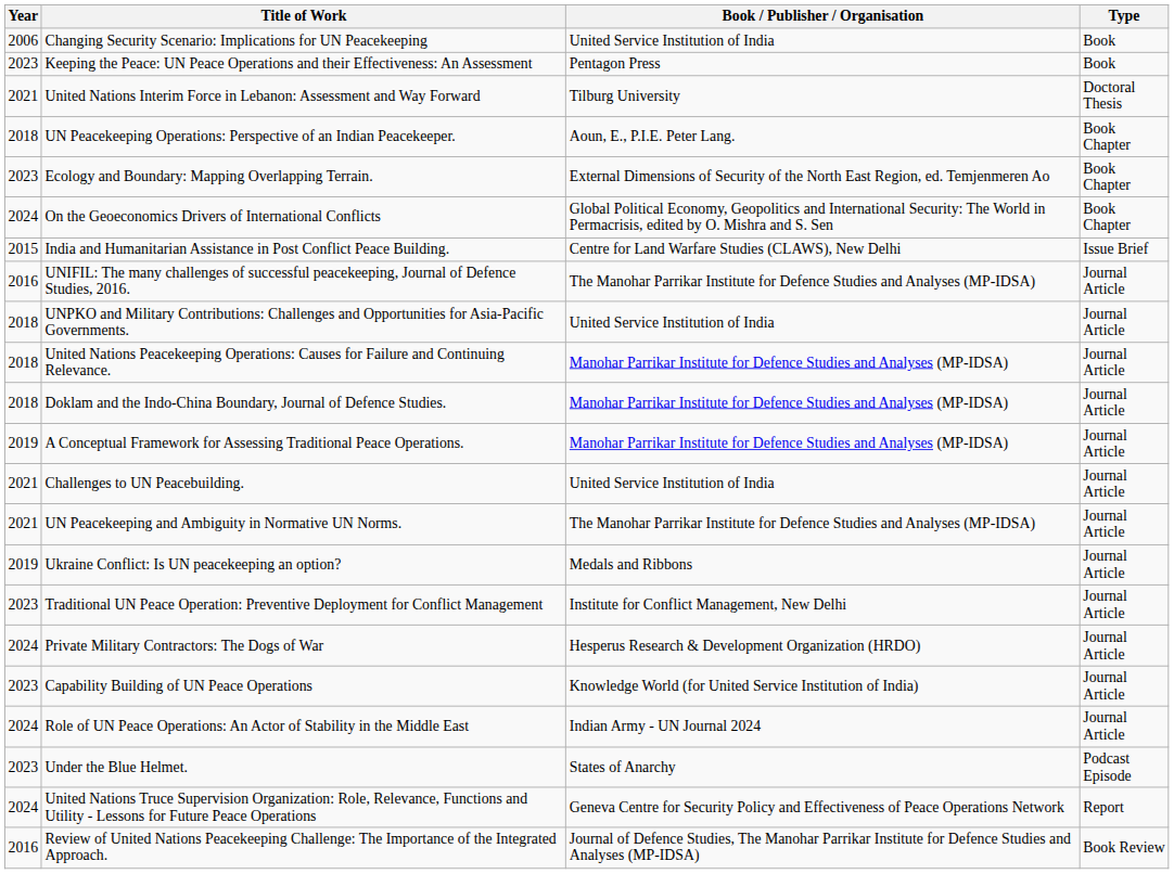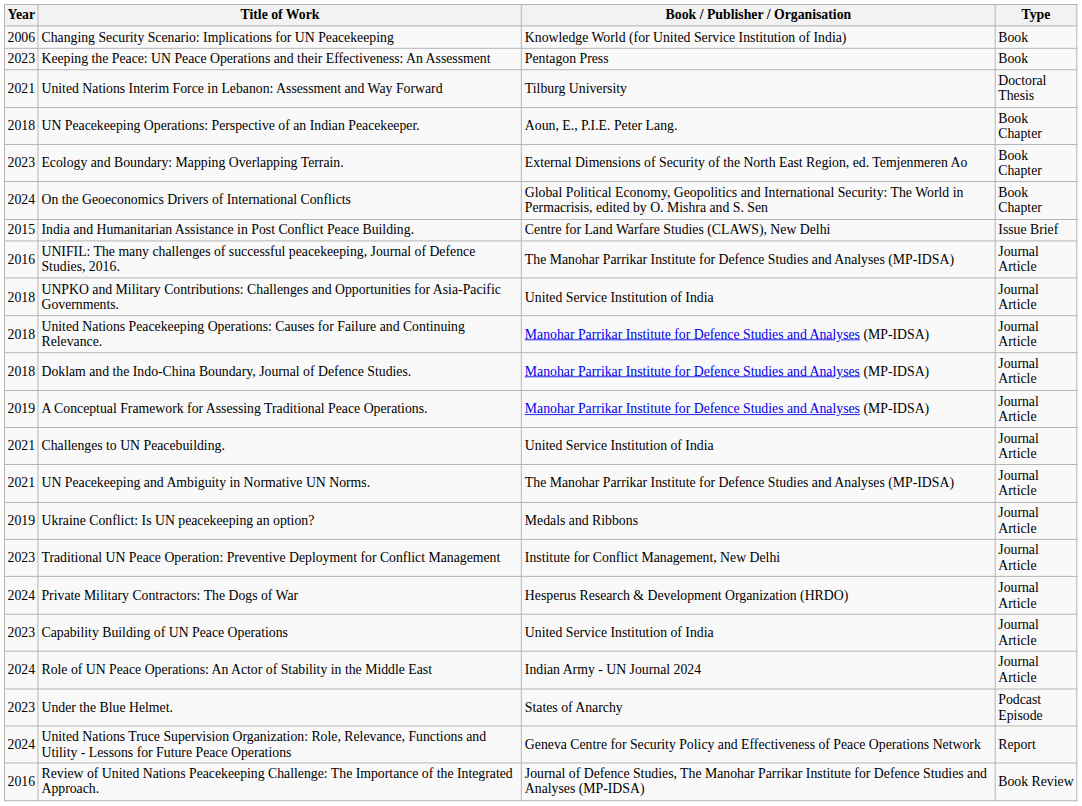Changing Security Scenario: Implications for UN Peacekeeping | Book / Publisher / Organisation: United Service Institution of India -> Knowledge World (for United Service Institution of India)
Capability Building of UN Peace Operations | Book / Publisher / Organisation: Knowledge World (for United Service Institution of India) -> United Service Institution of India
